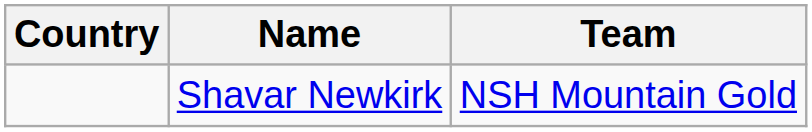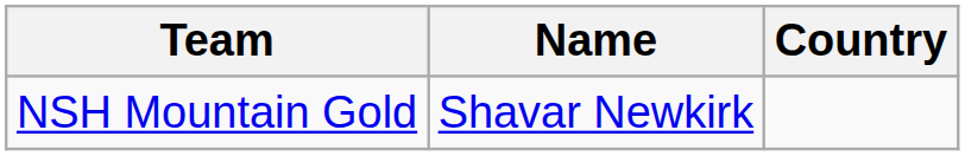columns swapped: Country <-> Team
